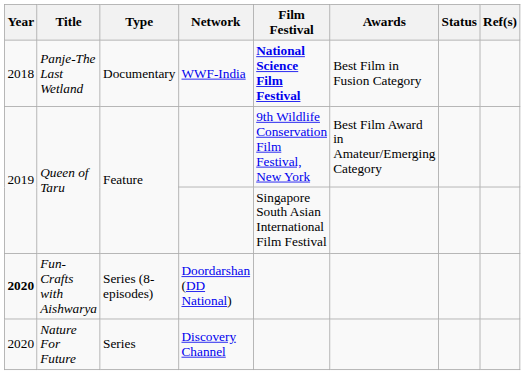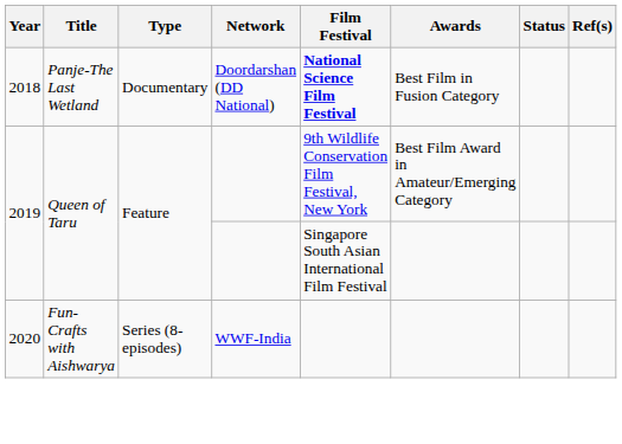Panje-The Last Wetland | Network: WWF-India -> Doordarshan (DD National)
Fun-Crafts with Aishwarya | Year: bold -> normal
Fun-Crafts with Aishwarya | Network: Doordarshan (DD National) -> WWF-India
- row: 2020 | Nature For Future | Series | Discovery Channel
